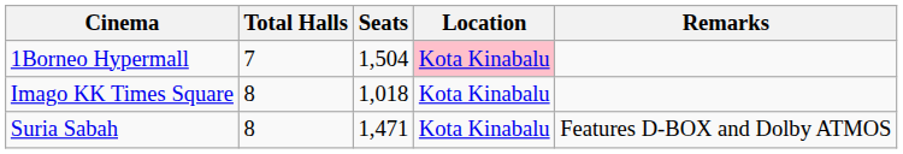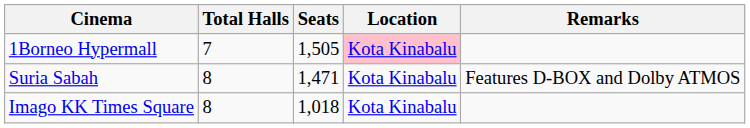1Borneo Hypermall | Seats: 1,504 -> 1,505
rows swapped: Suria Sabah <-> Imago KK Times Square
